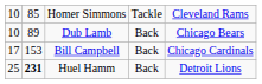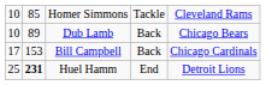Huel Hamm | column 4: Back -> End
